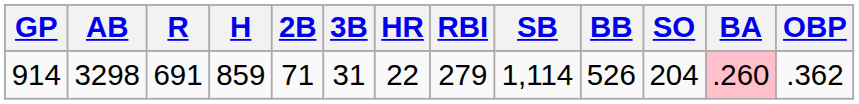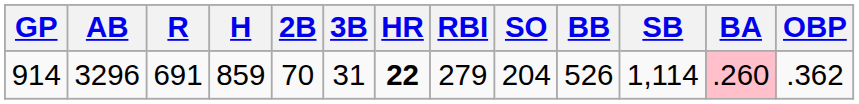columns swapped: SB <-> SO
914 | AB: 3298 -> 3296
914 | 2B: 71 -> 70
914 | HR: normal -> bold
